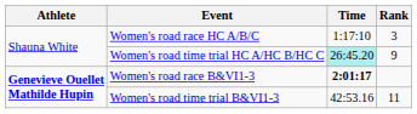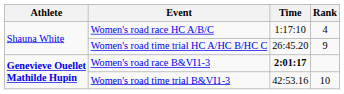Women's road race HC A/B/C | Rank: 3 -> 4
Women's road time trial HC A/HC B/HC C | Time: paleturquoise background -> no background
Women's road time trial B&VI1-3 | Rank: 11 -> 10
